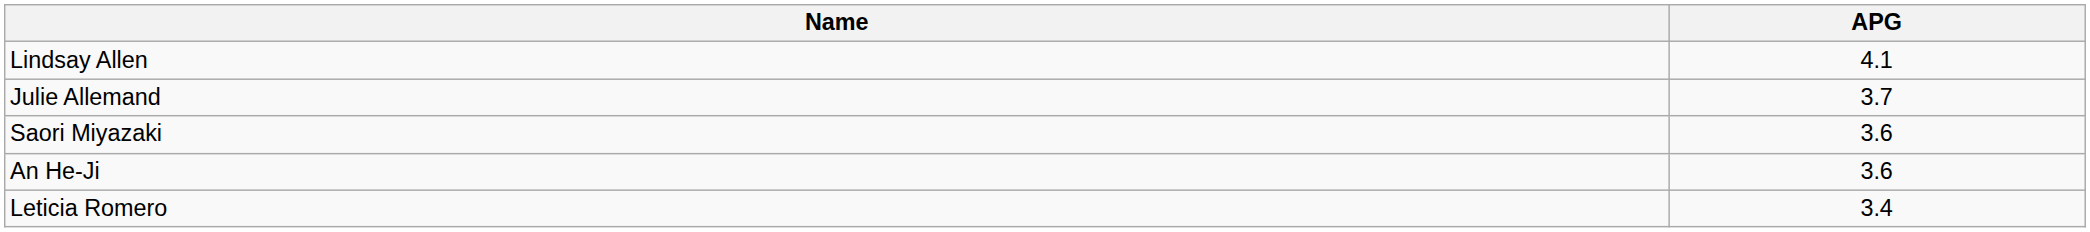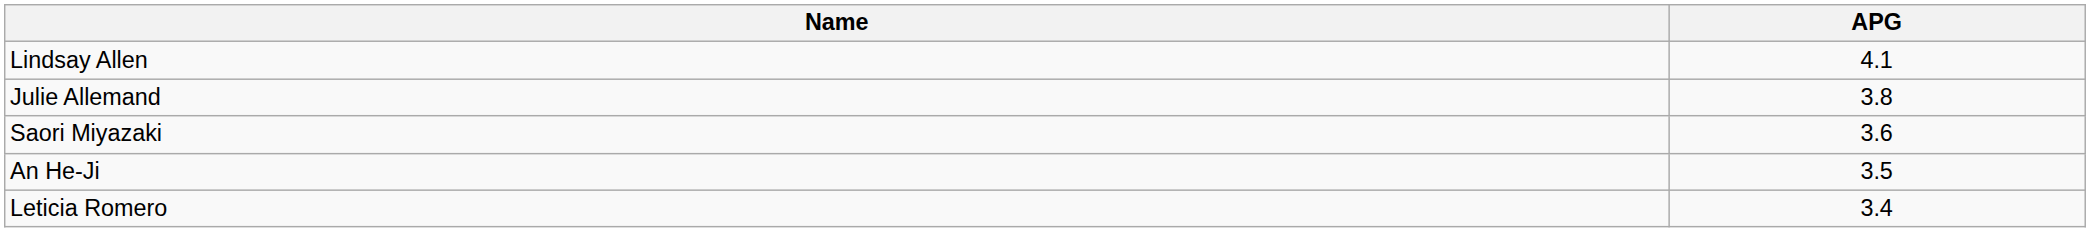Julie Allemand | APG: 3.7 -> 3.8
An He-Ji | APG: 3.6 -> 3.5
